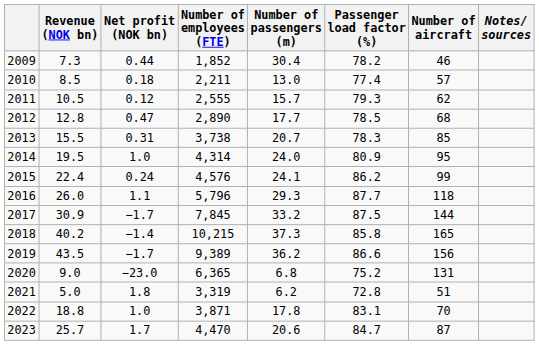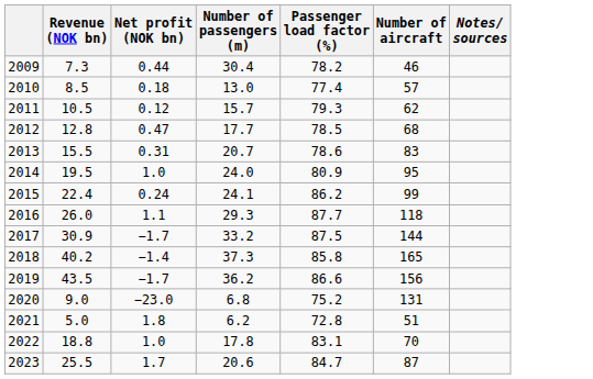- column: Number of employees (FTE) | 1,852 | 2,211 | 2,555 | 2,890 | 3,738 | 4,314 | 4,576 | 5,796 | 7,845 | 10,215 | 9,389 | 6,365 | 3,319 | 3,871 | 4,470
2013 | Passenger load factor (%): 78.3 -> 78.6
2013 | Number of aircraft: 85 -> 83
2023 | Revenue (NOK bn): 25.7 -> 25.5
